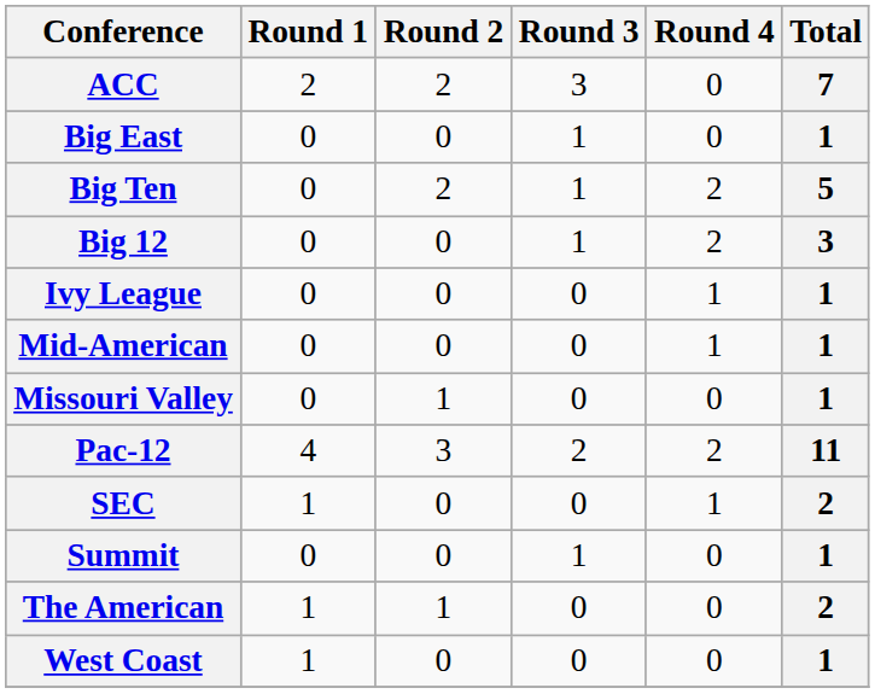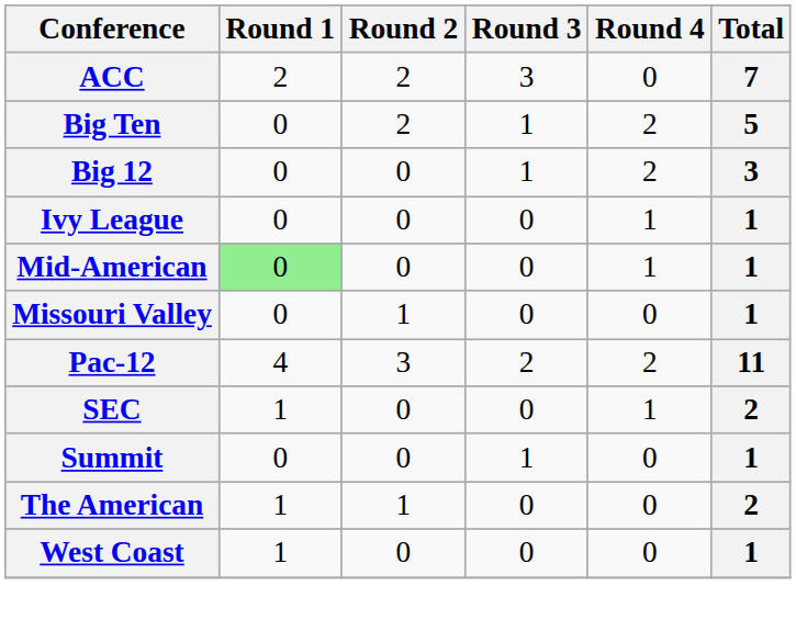- row: Big East | 0 | 0 | 1 | 0 | 1
Mid-American | Round 1: no background -> lightgreen background
